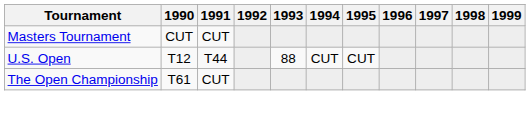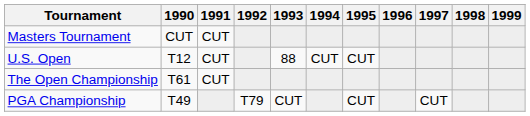U.S. Open | 1991: T44 -> CUT
+ row: PGA Championship | T49 | T79 | CUT | CUT | CUT
